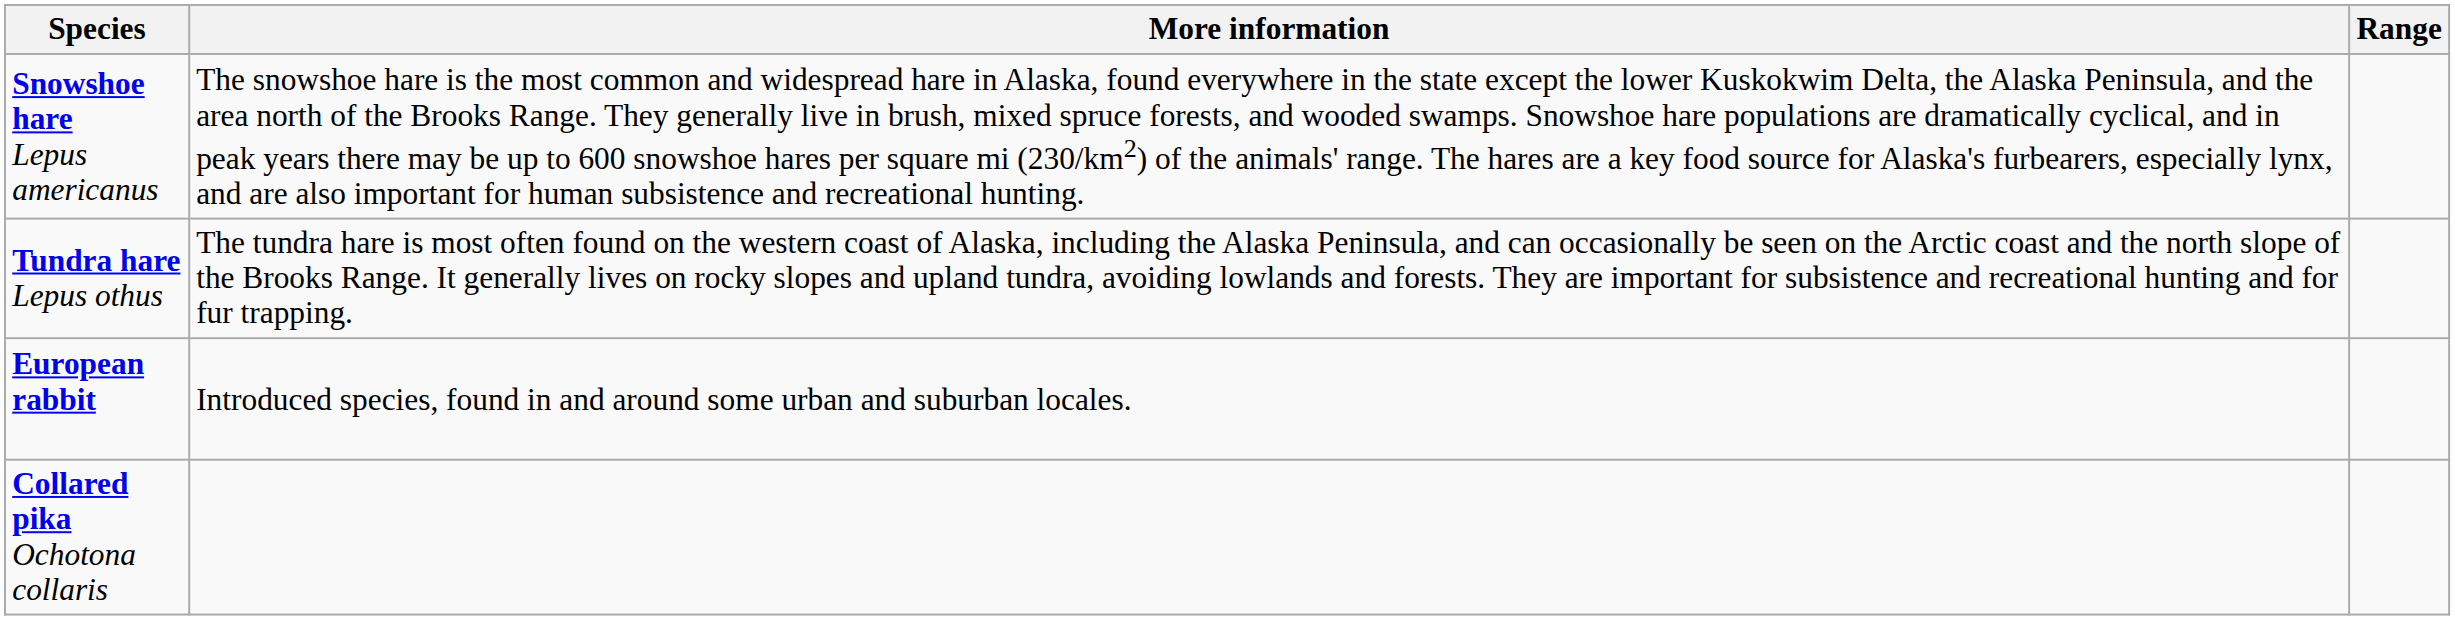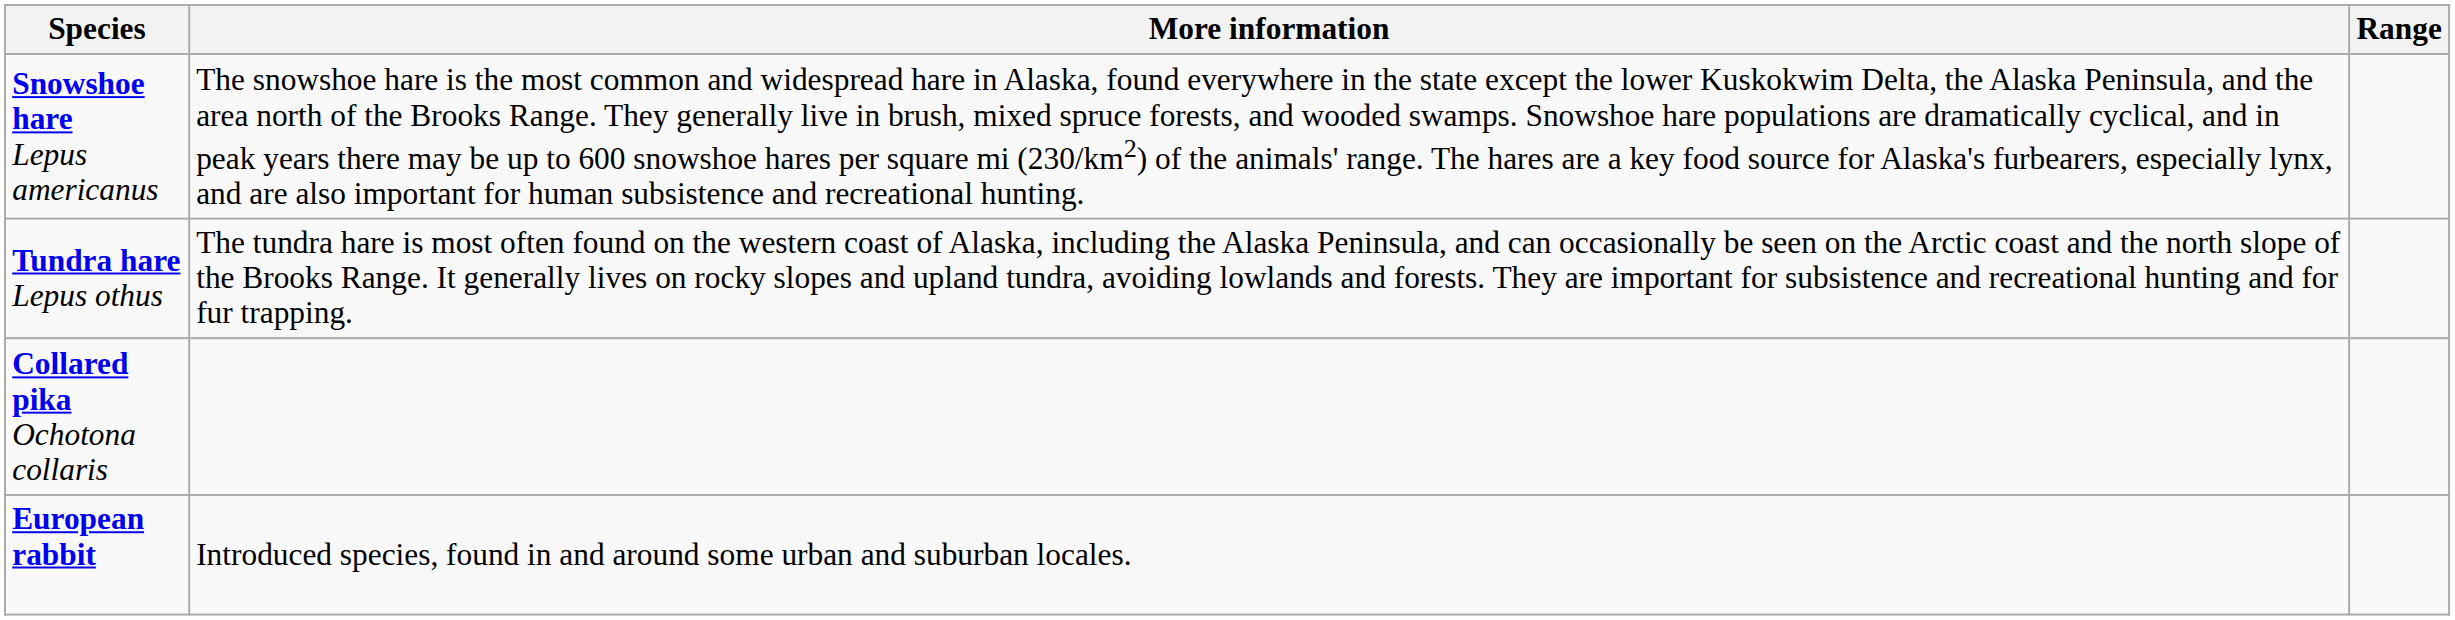rows swapped: Collared pika Ochotona collaris <-> European rabbit
